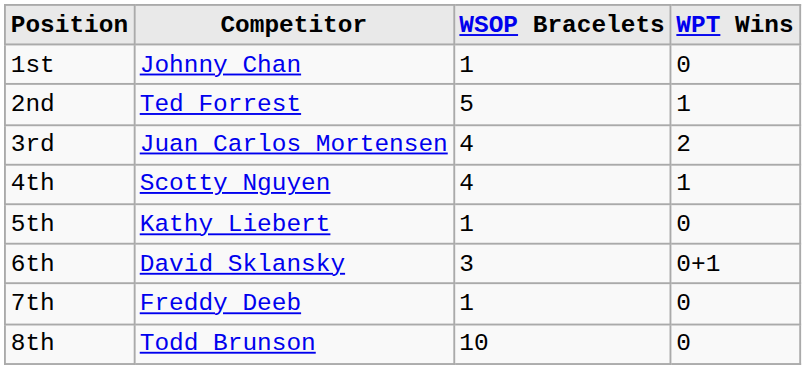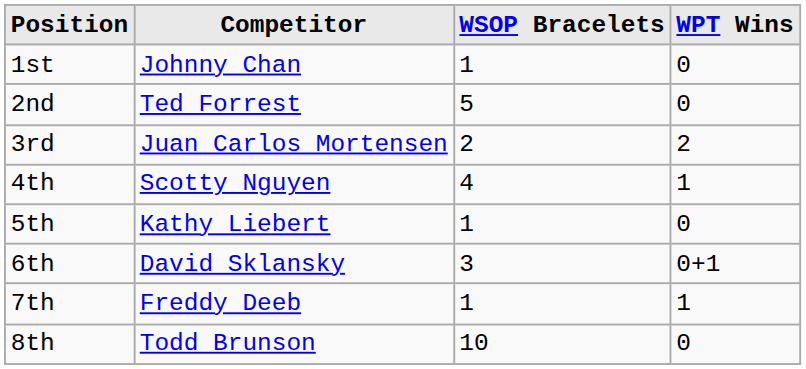2nd | WPT Wins: 1 -> 0
3rd | WSOP Bracelets: 4 -> 2
7th | WPT Wins: 0 -> 1
